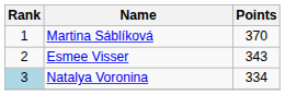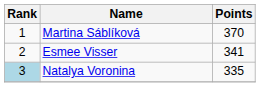Esmee Visser | Points: 343 -> 341
Natalya Voronina | Points: 334 -> 335
